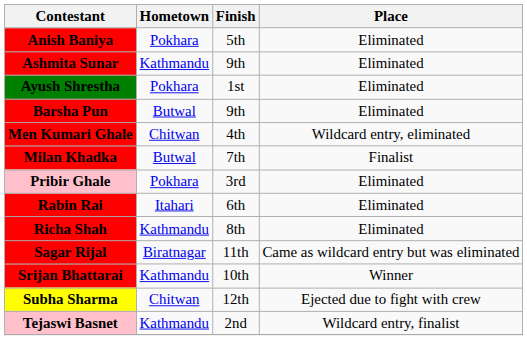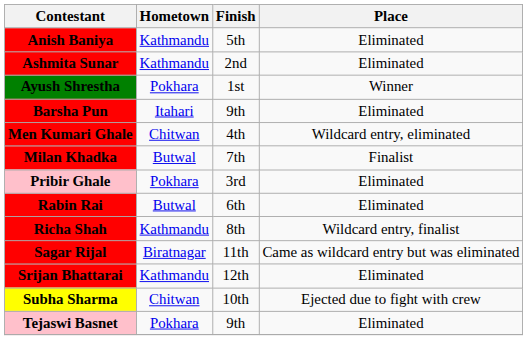Anish Baniya | Hometown: Pokhara -> Kathmandu
Ashmita Sunar | Finish: 9th -> 2nd
Ayush Shrestha | Place: Eliminated -> Winner
Barsha Pun | Hometown: Butwal -> Itahari
Rabin Rai | Hometown: Itahari -> Butwal
Richa Shah | Place: Eliminated -> Wildcard entry, finalist
Srijan Bhattarai | Finish: 10th -> 12th
Srijan Bhattarai | Place: Winner -> Eliminated
Subha Sharma | Finish: 12th -> 10th
Tejaswi Basnet | Hometown: Kathmandu -> Pokhara
Tejaswi Basnet | Finish: 2nd -> 9th
Tejaswi Basnet | Place: Wildcard entry, finalist -> Eliminated
